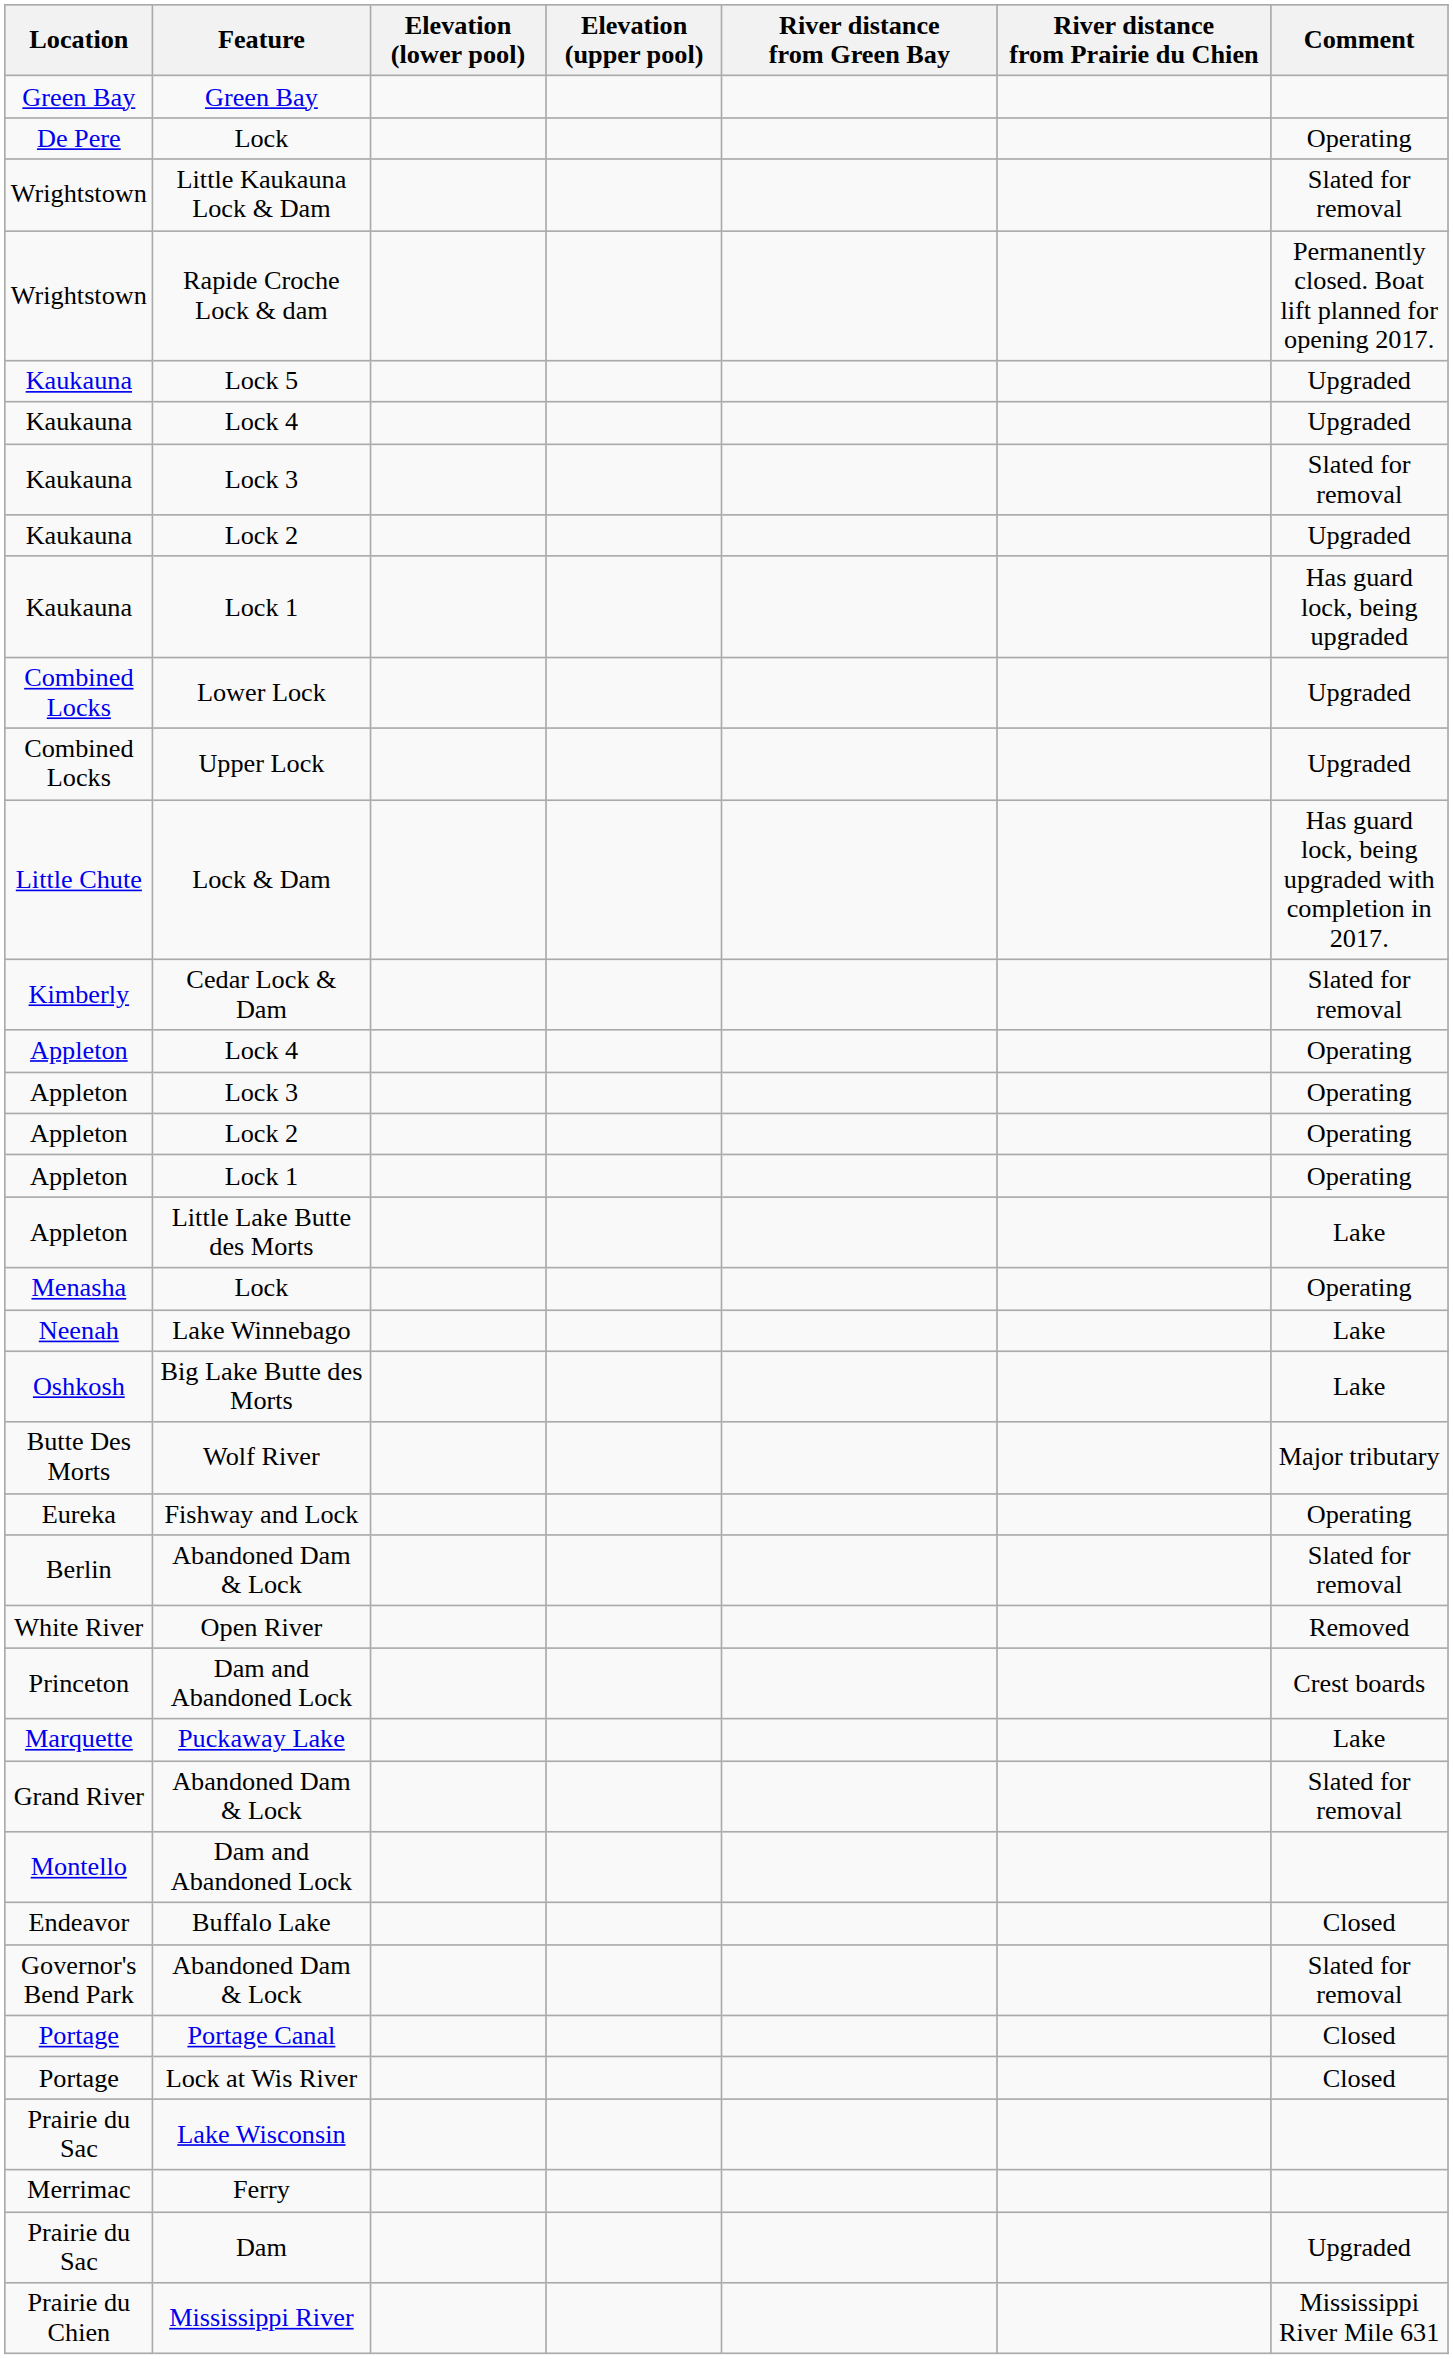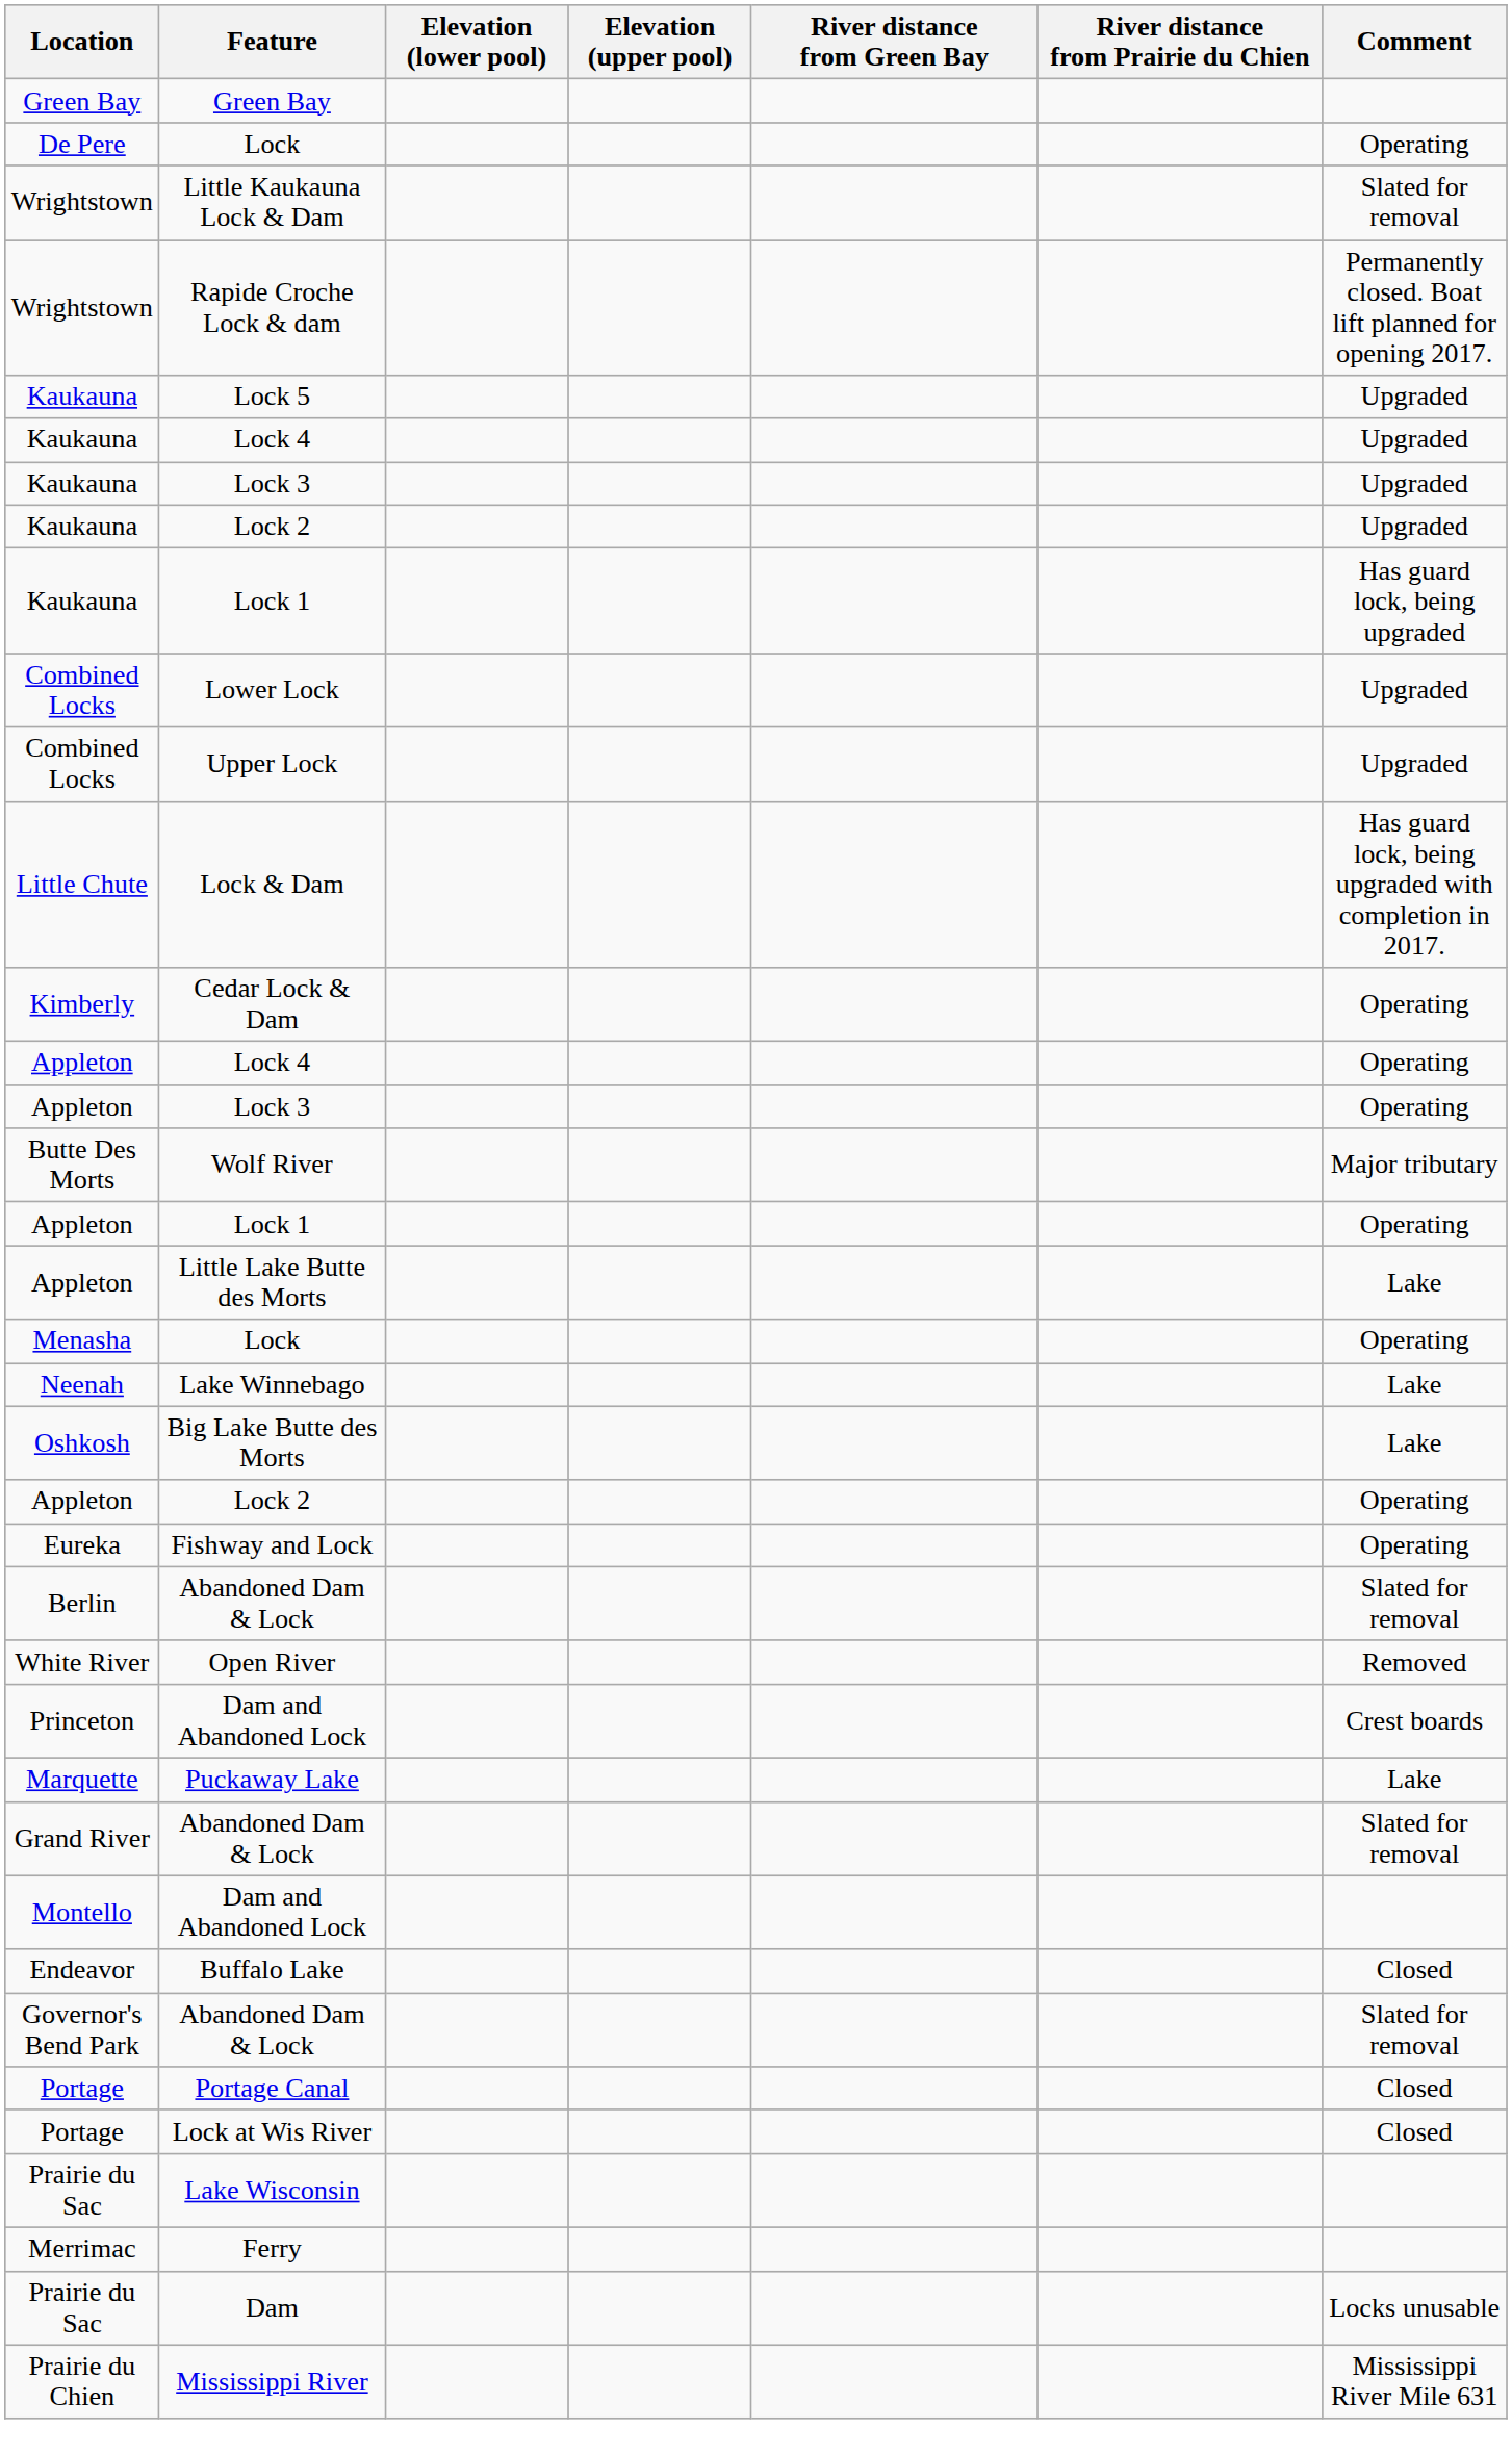Kaukauna / Lock 3 | Comment: Slated for removal -> Upgraded
Cedar Lock & Dam | Comment: Slated for removal -> Operating
rows swapped: Appleton / Lock 2 <-> Wolf River
Dam | Comment: Upgraded -> Locks unusable
